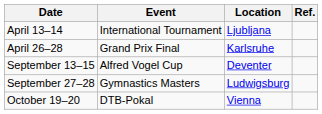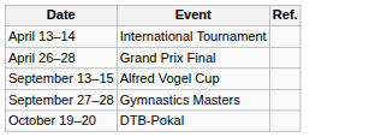- column: Location | Ljubljana | Karlsruhe | Deventer | Ludwigsburg | Vienna
